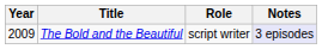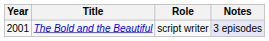The Bold and the Beautiful | Year: 2009 -> 2001
